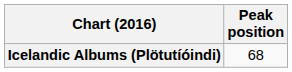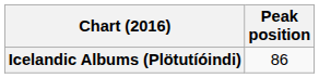Icelandic Albums (Plötutíóindi) | Peak position: 68 -> 86
